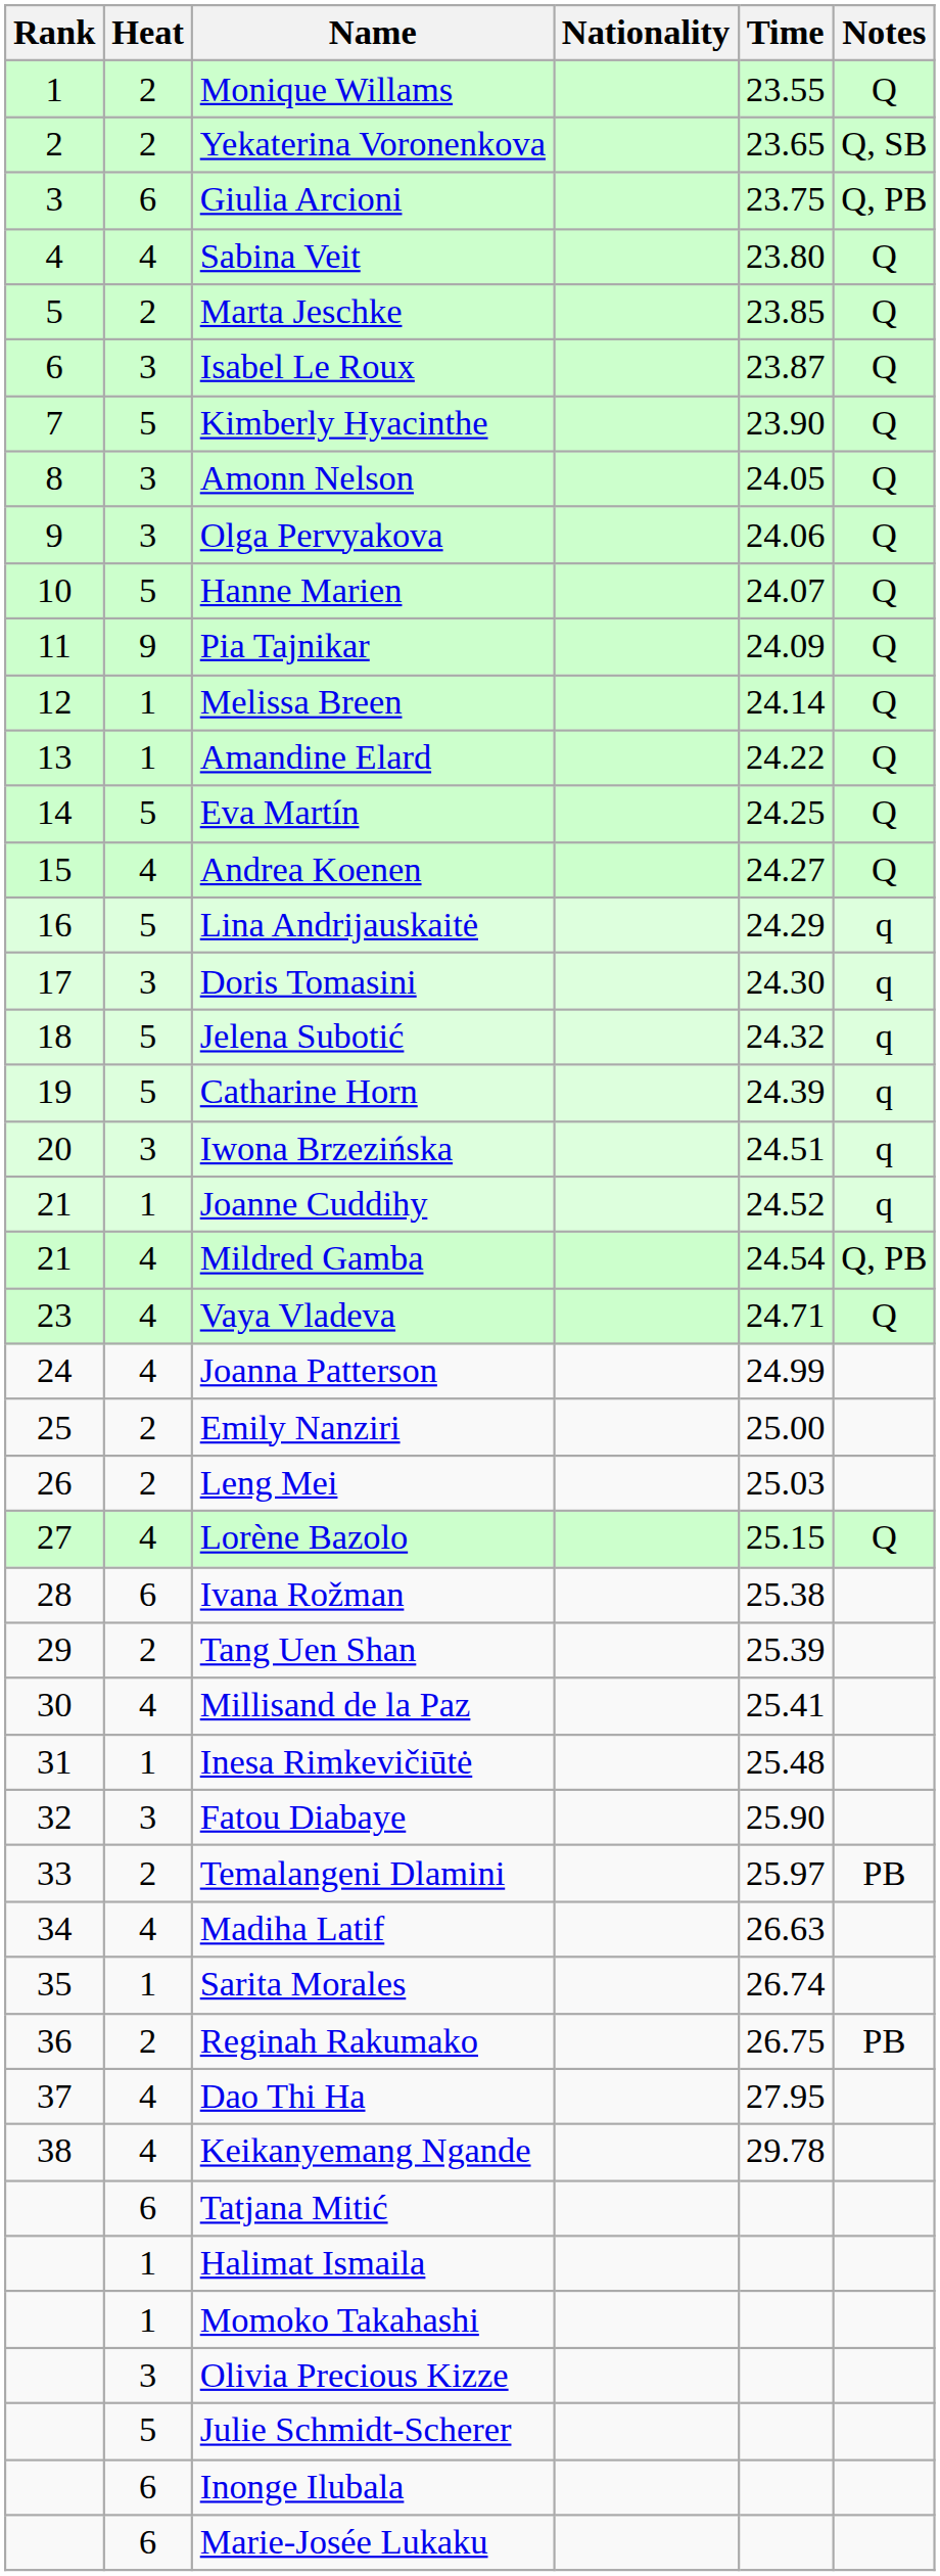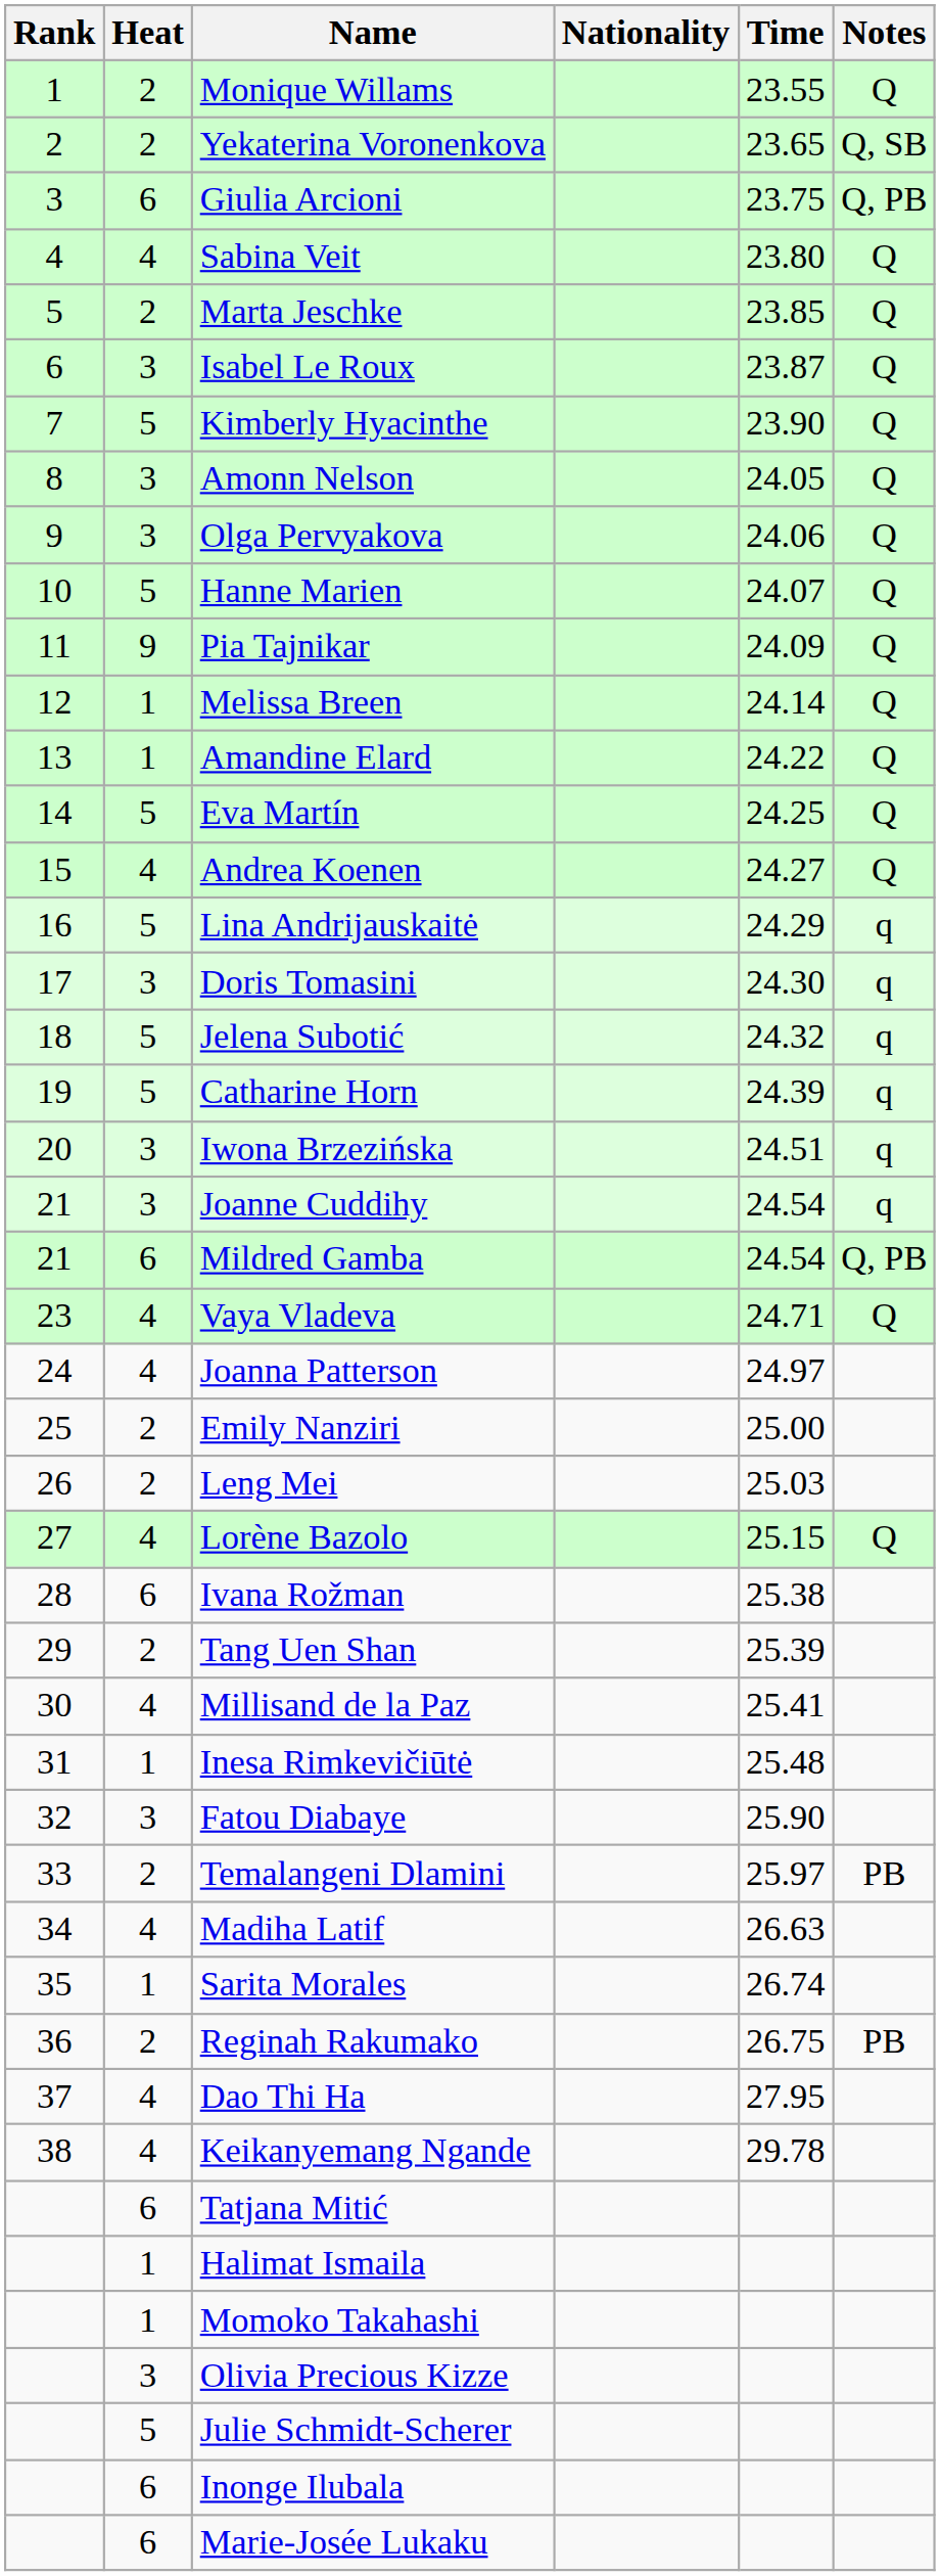Joanne Cuddihy | Heat: 1 -> 3
Joanne Cuddihy | Time: 24.52 -> 24.54
Mildred Gamba | Heat: 4 -> 6
Joanna Patterson | Time: 24.99 -> 24.97
